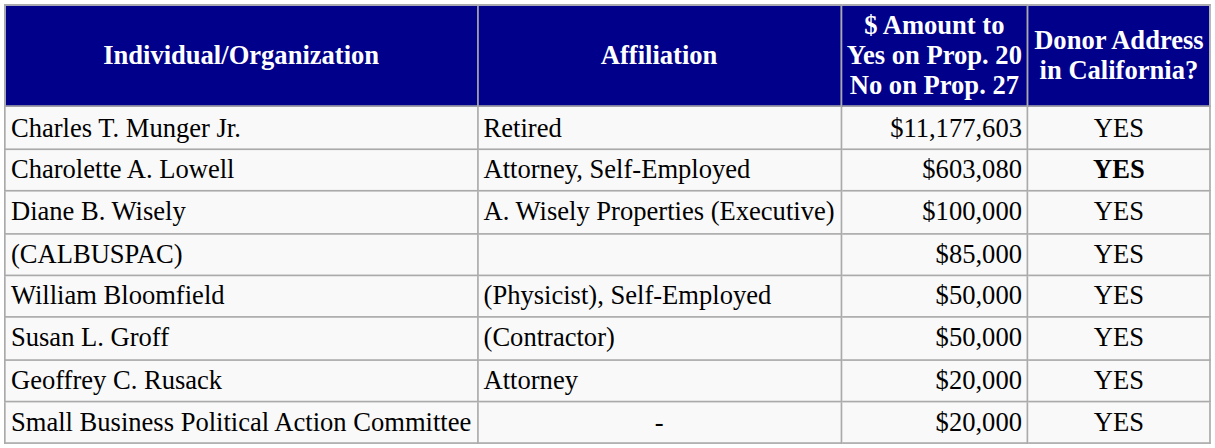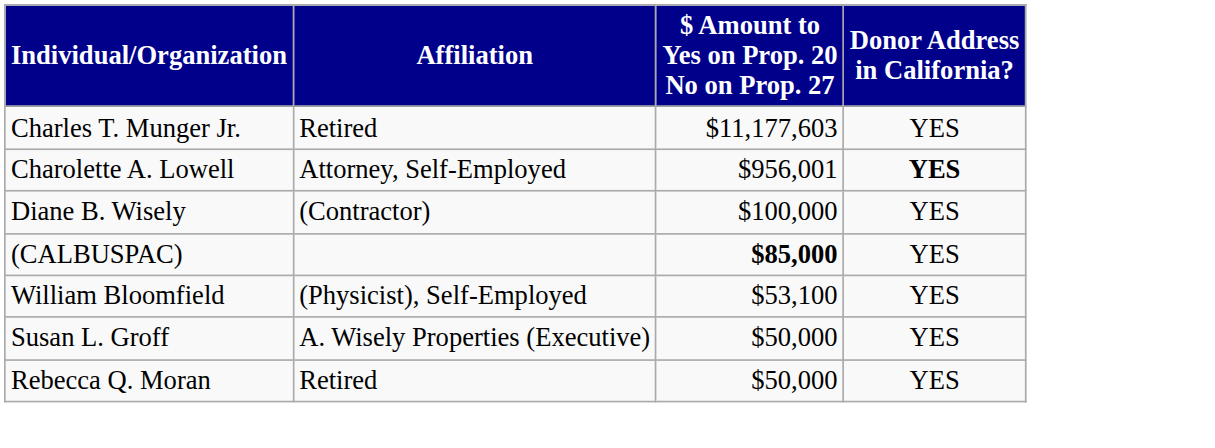Charolette A. Lowell | $ Amount to Yes on Prop. 20 No on Prop. 27: $603,080 -> $956,001
Diane B. Wisely | Affiliation: A. Wisely Properties (Executive) -> (Contractor)
(CALBUSPAC) | $ Amount to Yes on Prop. 20 No on Prop. 27: normal -> bold
William Bloomfield | $ Amount to Yes on Prop. 20 No on Prop. 27: $50,000 -> $53,100
Susan L. Groff | Affiliation: (Contractor) -> A. Wisely Properties (Executive)
+ row: Rebecca Q. Moran | Retired | $50,000 | YES
- row: Geoffrey C. Rusack | Attorney | $20,000 | YES
- row: Small Business Political Action Committee | - | $20,000 | YES
